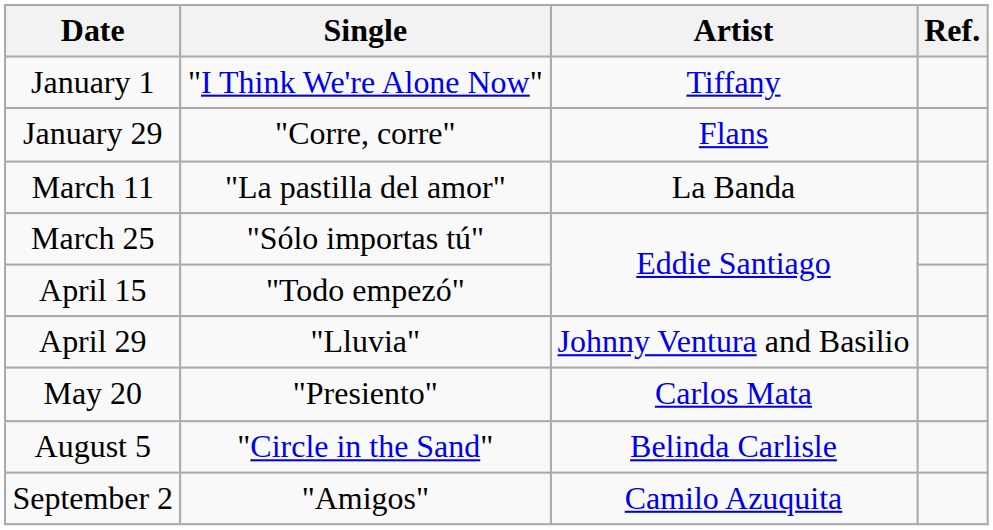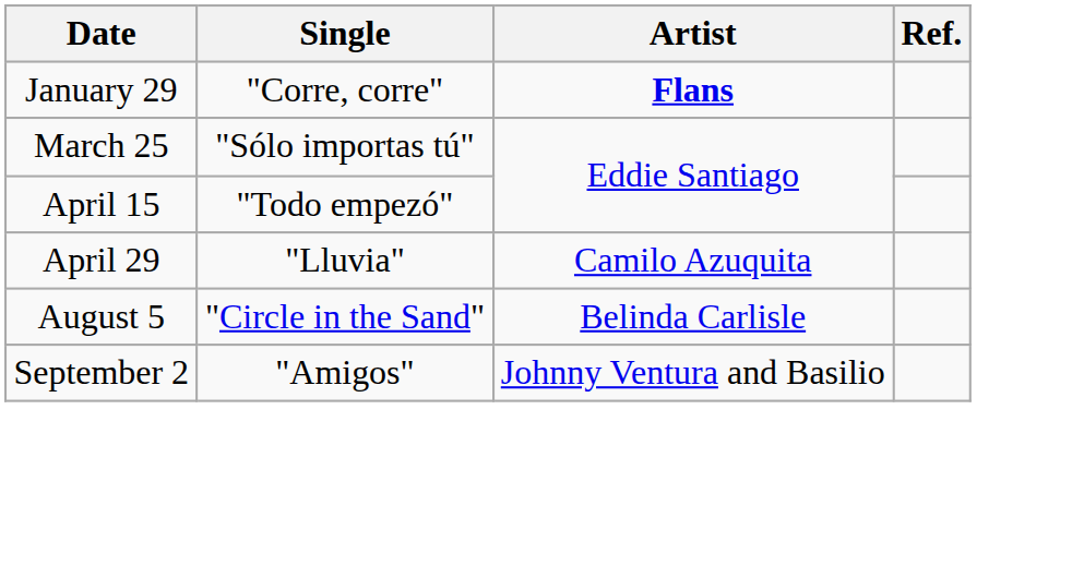- row: January 1 | "I Think We're Alone Now" | Tiffany
January 29 | Artist: normal -> bold
- row: March 11 | "La pastilla del amor" | La Banda
April 29 | Artist: Johnny Ventura and Basilio -> Camilo Azuquita
- row: May 20 | "Presiento" | Carlos Mata
September 2 | Artist: Camilo Azuquita -> Johnny Ventura and Basilio
